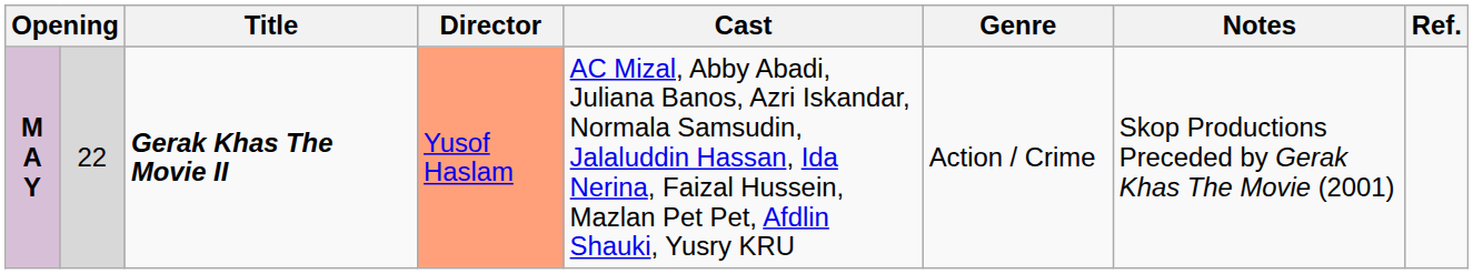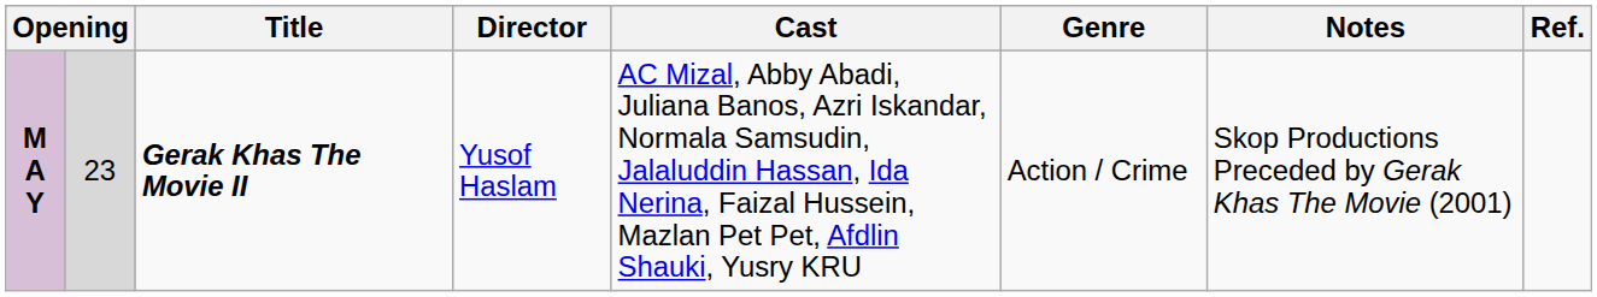M A Y | column 2: 22 -> 23
M A Y | Director: lightsalmon background -> no background
